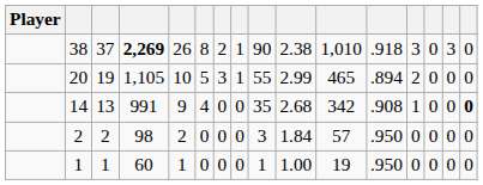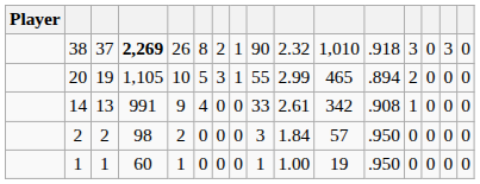38 | column 10: 2.38 -> 2.32
14 | column 9: 35 -> 33
14 | column 10: 2.68 -> 2.61
14 | column 16: bold -> normal
